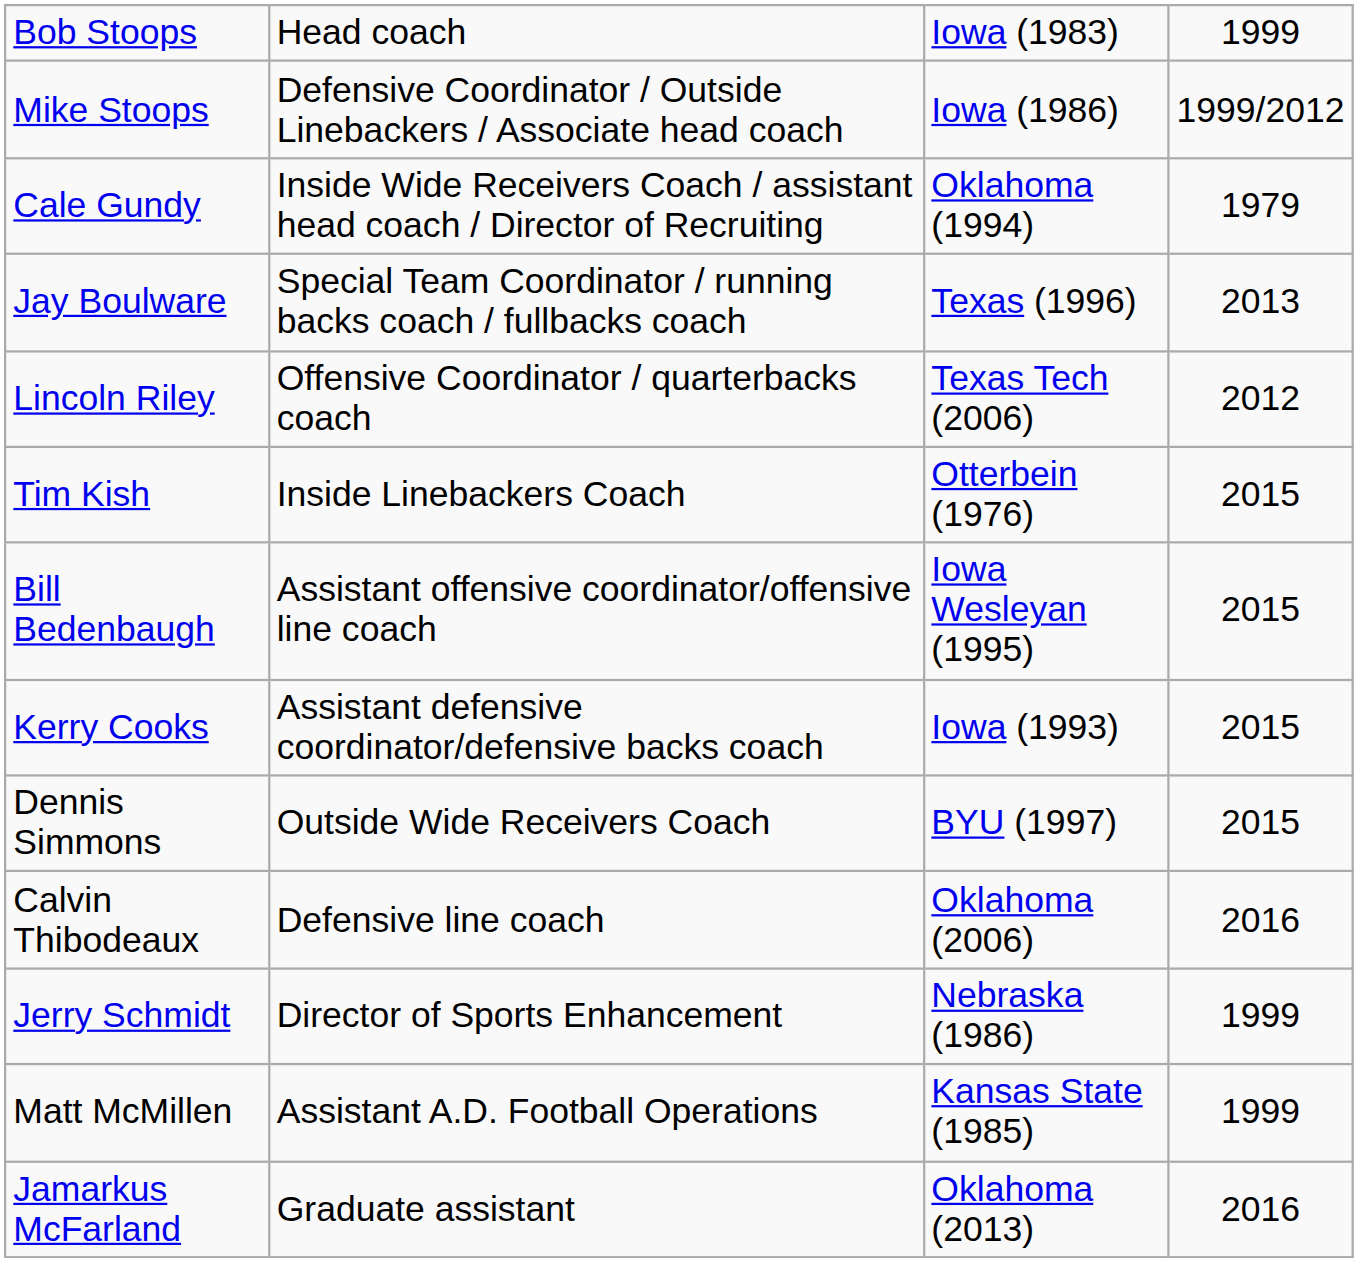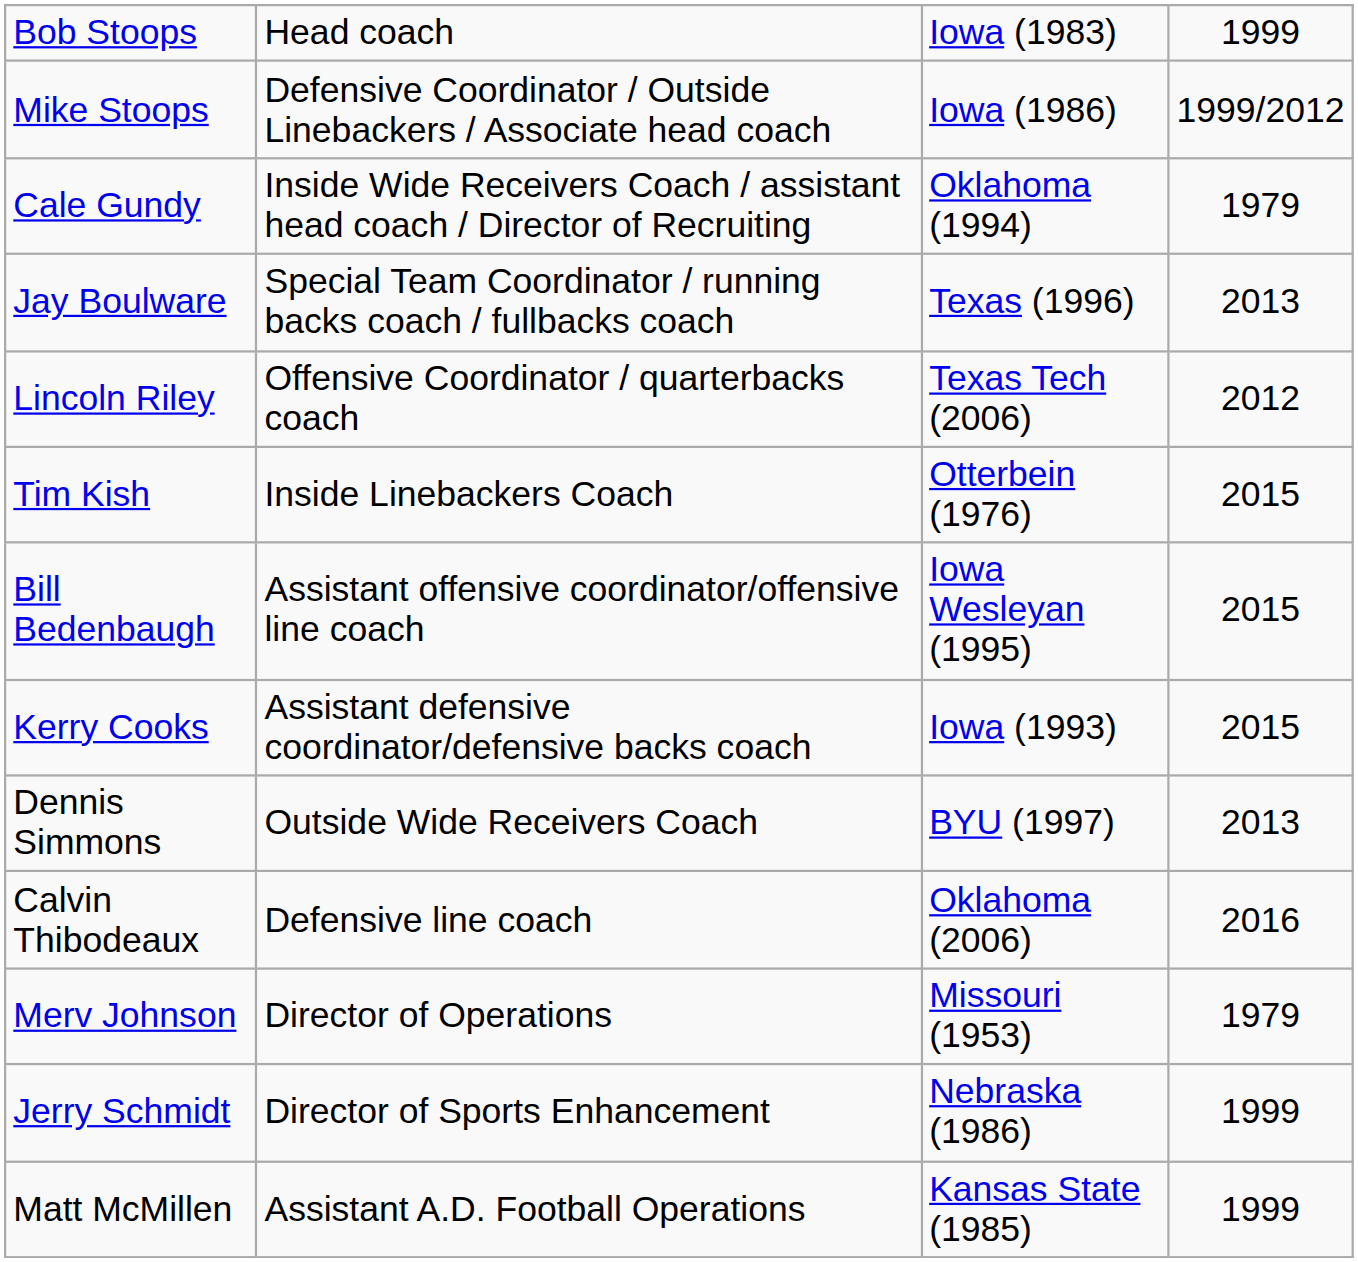Dennis Simmons | column 4: 2015 -> 2013
+ row: Merv Johnson | Director of Operations | Missouri (1953) | 1979
- row: Jamarkus McFarland | Graduate assistant | Oklahoma (2013) | 2016
